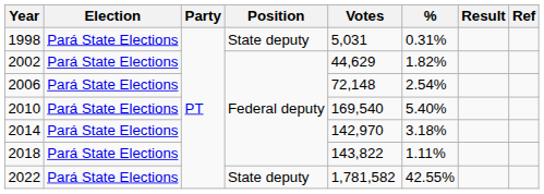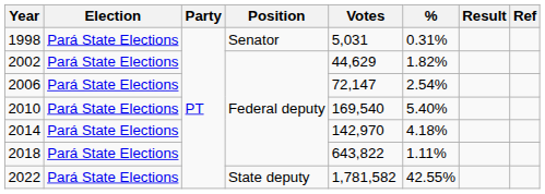1998 | Position: State deputy -> Senator
2006 | Votes: 72,148 -> 72,147
2014 | %: 3.18% -> 4.18%
2018 | Votes: 143,822 -> 643,822
